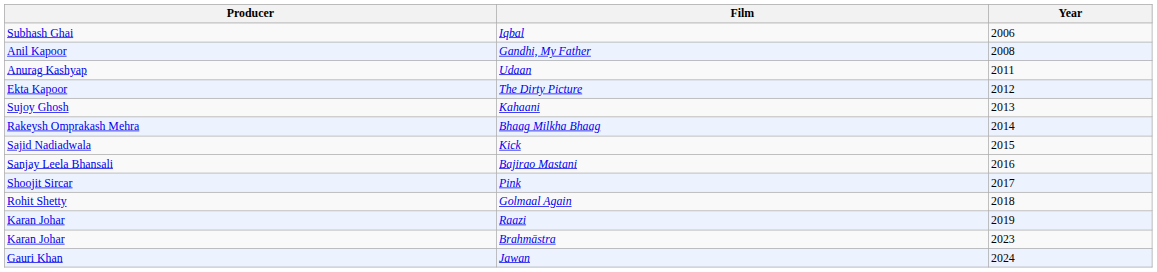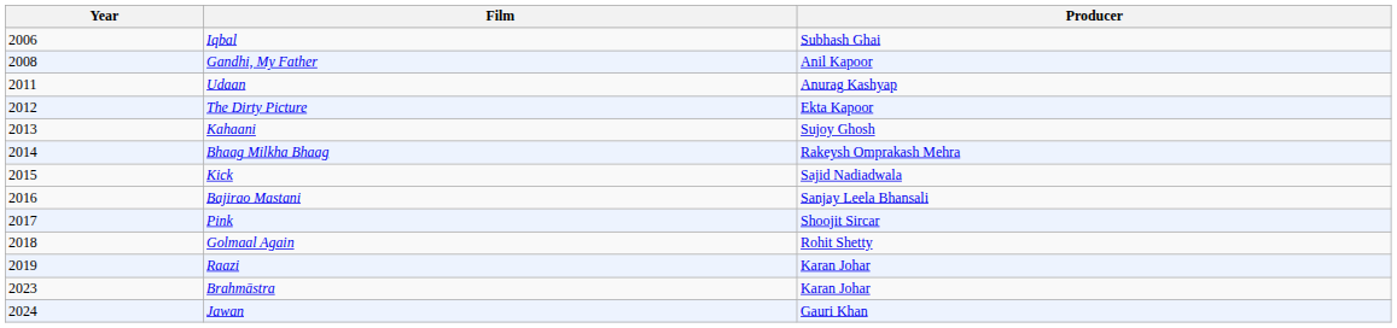columns swapped: Year <-> Producer
